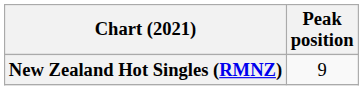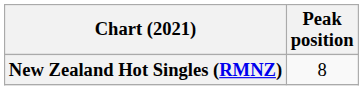New Zealand Hot Singles (RMNZ) | Peak position: 9 -> 8
